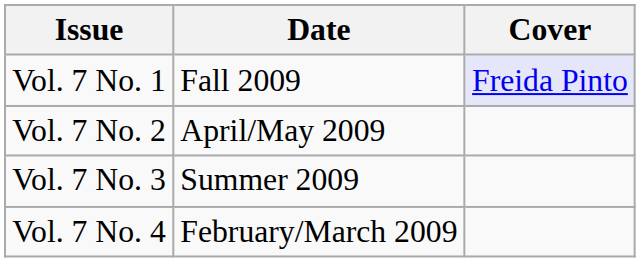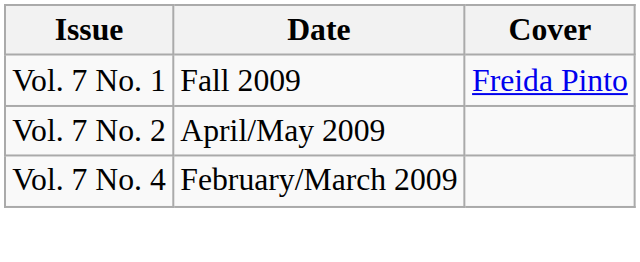Vol. 7 No. 1 | Cover: lavender background -> no background
- row: Vol. 7 No. 3 | Summer 2009
